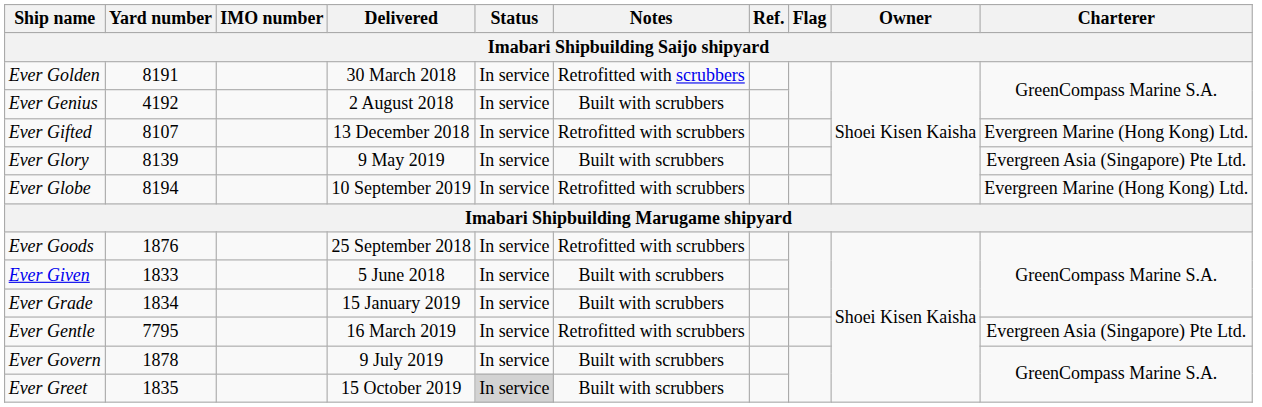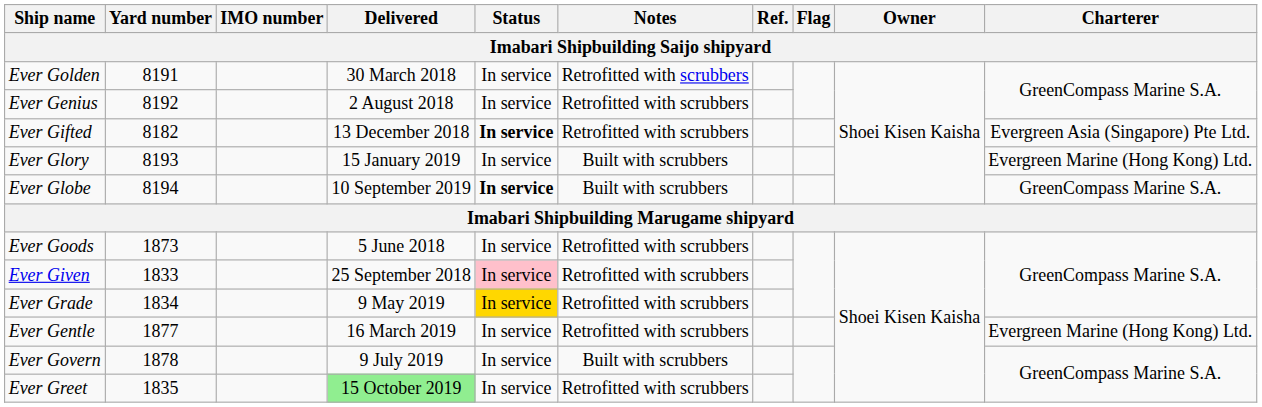Ever Genius | Yard number: 4192 -> 8192
Ever Genius | Notes: Built with scrubbers -> Retrofitted with scrubbers
Ever Gifted | Yard number: 8107 -> 8182
Ever Gifted | Status: normal -> bold
Ever Gifted | Charterer: Evergreen Marine (Hong Kong) Ltd. -> Evergreen Asia (Singapore) Pte Ltd.
Ever Glory | Yard number: 8139 -> 8193
Ever Glory | Delivered: 9 May 2019 -> 15 January 2019
Ever Glory | Charterer: Evergreen Asia (Singapore) Pte Ltd. -> Evergreen Marine (Hong Kong) Ltd.
Ever Globe | Status: normal -> bold
Ever Globe | Notes: Retrofitted with scrubbers -> Built with scrubbers
Ever Globe | Charterer: Evergreen Marine (Hong Kong) Ltd. -> GreenCompass Marine S.A.
Ever Goods | Yard number: 1876 -> 1873
Ever Goods | Delivered: 25 September 2018 -> 5 June 2018
Ever Given | Delivered: 5 June 2018 -> 25 September 2018
Ever Given | Status: no background -> pink background
Ever Given | Notes: Built with scrubbers -> Retrofitted with scrubbers
Ever Grade | Delivered: 15 January 2019 -> 9 May 2019
Ever Grade | Status: no background -> gold background
Ever Grade | Notes: Built with scrubbers -> Retrofitted with scrubbers
Ever Gentle | Yard number: 7795 -> 1877
Ever Gentle | Charterer: Evergreen Asia (Singapore) Pte Ltd. -> Evergreen Marine (Hong Kong) Ltd.
Ever Greet | Delivered: no background -> lightgreen background
Ever Greet | Status: lightgrey background -> no background
Ever Greet | Notes: Built with scrubbers -> Retrofitted with scrubbers
